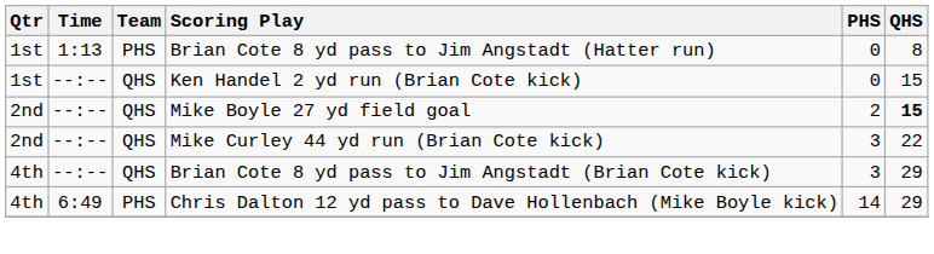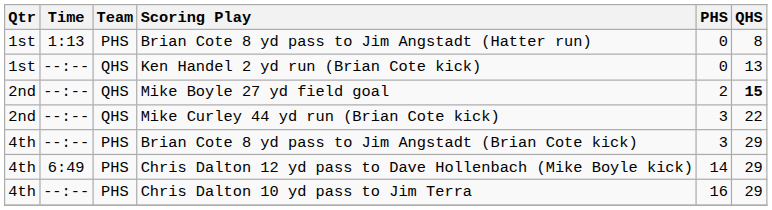Ken Handel 2 yd run (Brian Cote kick) | QHS: 15 -> 13
Brian Cote 8 yd pass to Jim Angstadt (Brian Cote kick) | Team: QHS -> PHS
+ row: 4th | --:-- | PHS | Chris Dalton 10 yd pass to Jim Terra | 16 | 29
